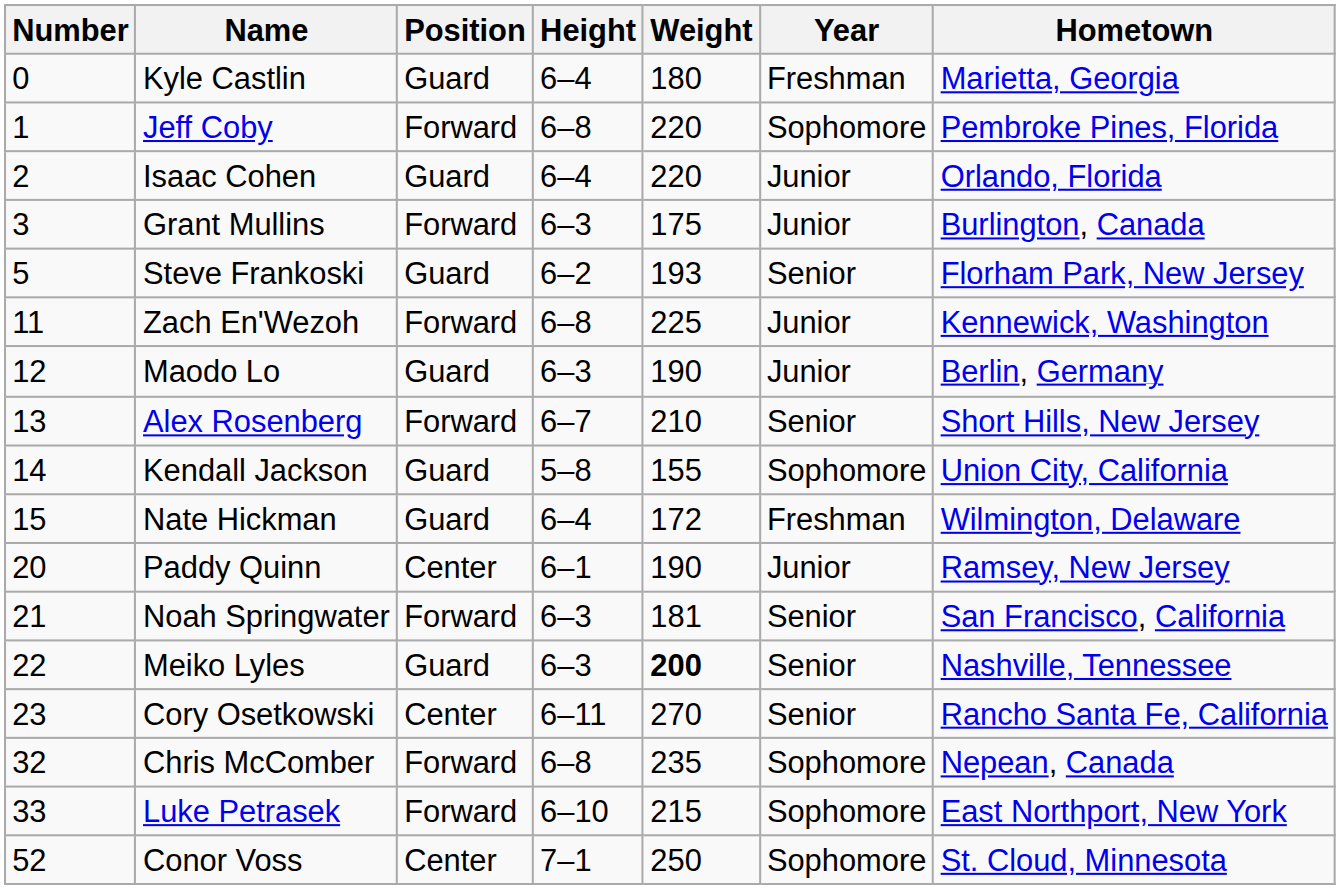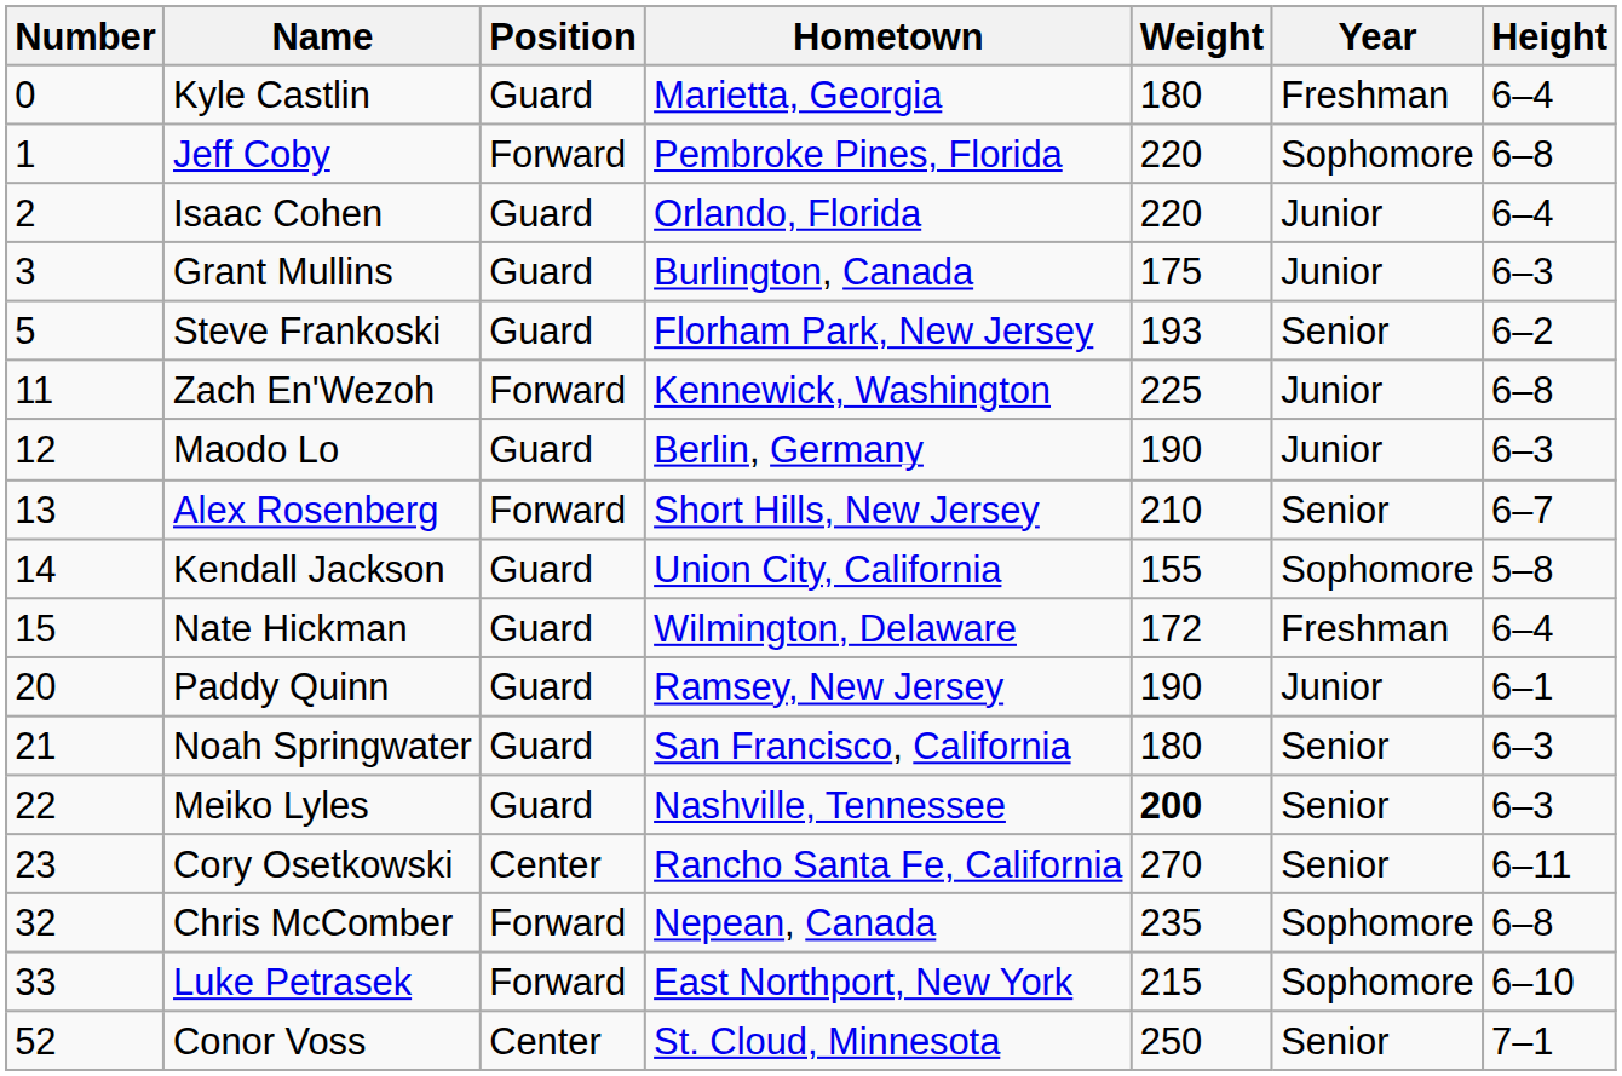columns swapped: Height <-> Hometown
Grant Mullins | Position: Forward -> Guard
Paddy Quinn | Position: Center -> Guard
Noah Springwater | Position: Forward -> Guard
Noah Springwater | Weight: 181 -> 180
Conor Voss | Year: Sophomore -> Senior
